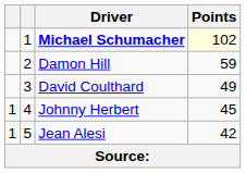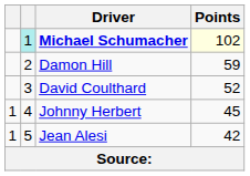Michael Schumacher | column 2: no background -> paleturquoise background
David Coulthard | Points: 49 -> 52
